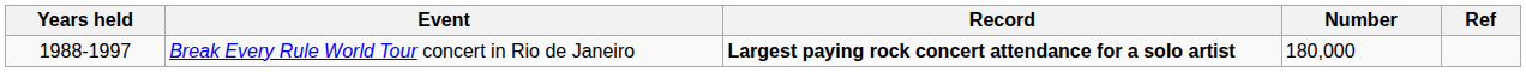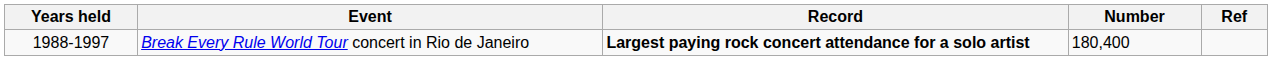Break Every Rule World Tour concert in Rio de Janeiro | Number: 180,000 -> 180,400
